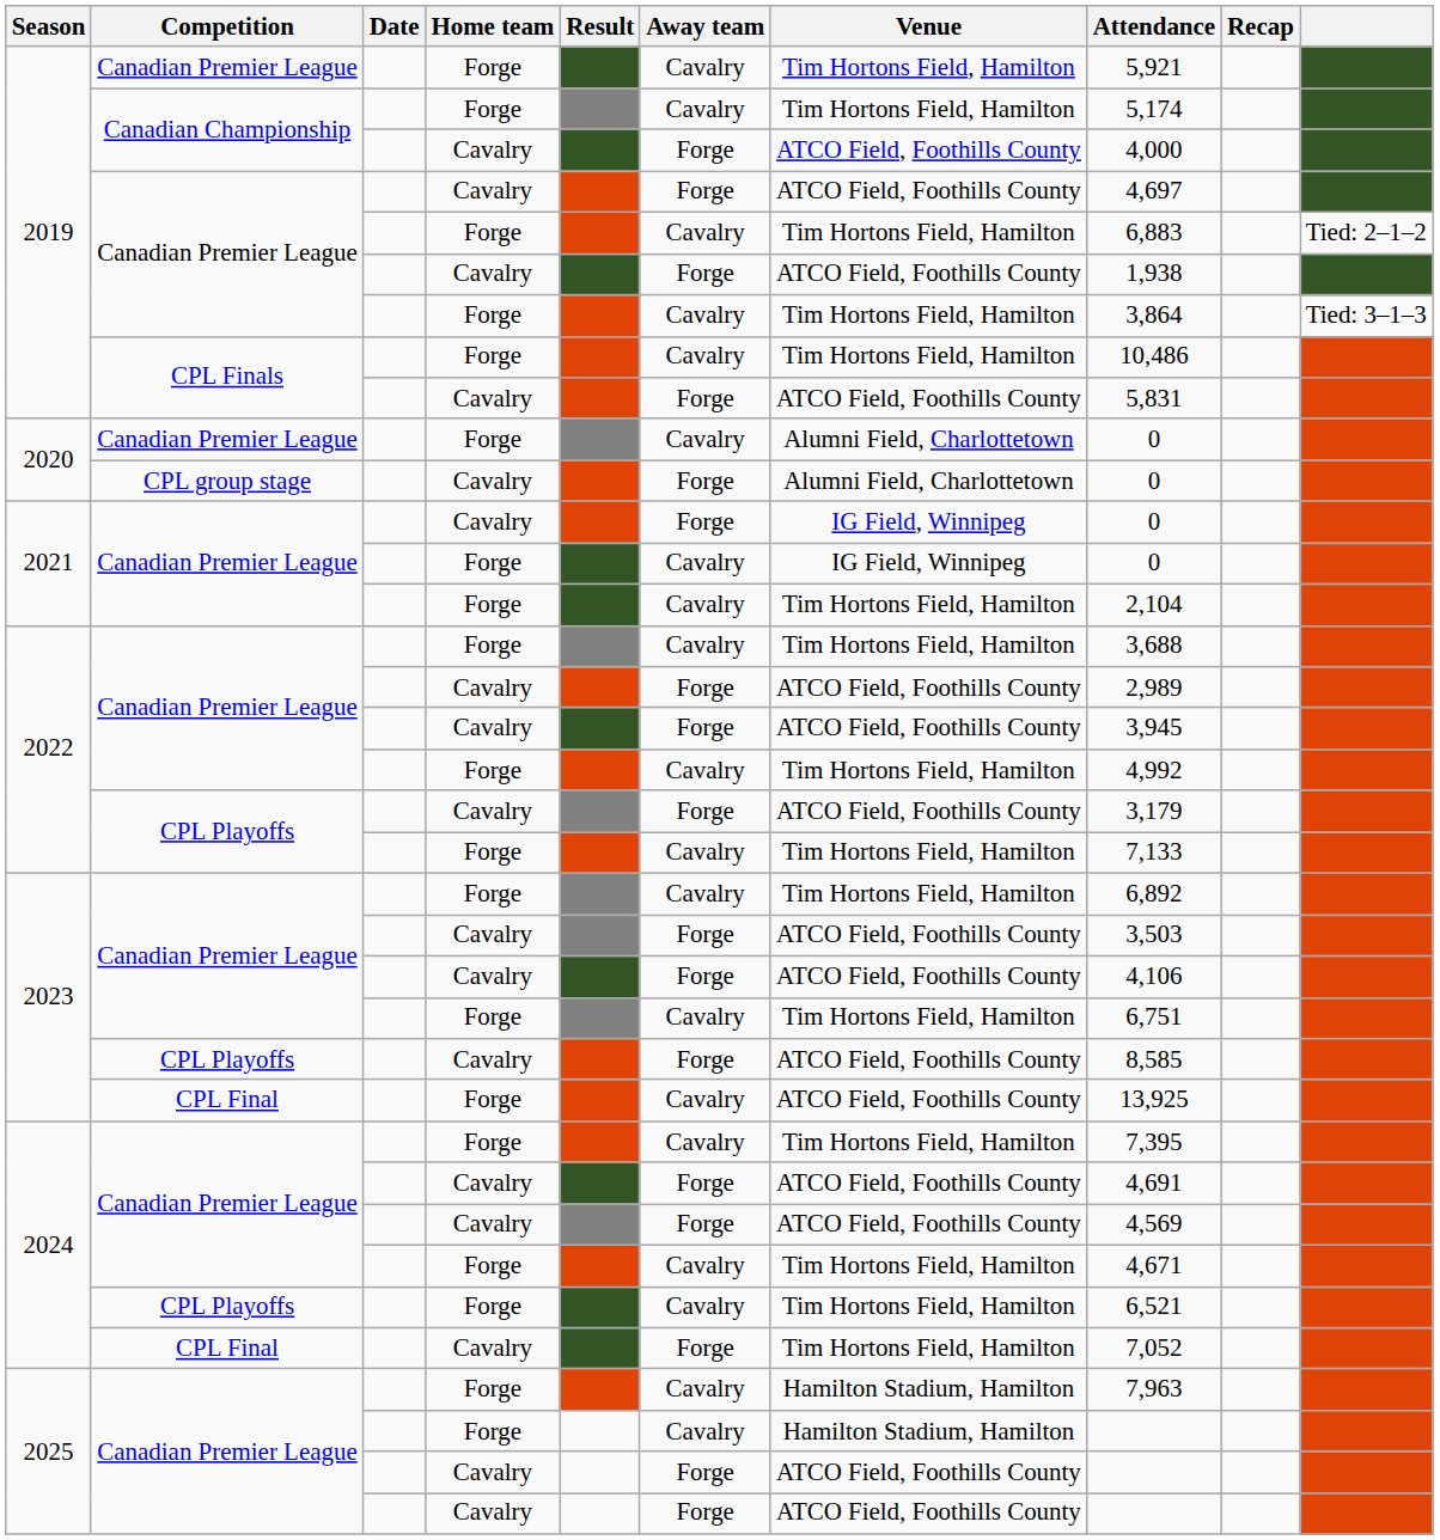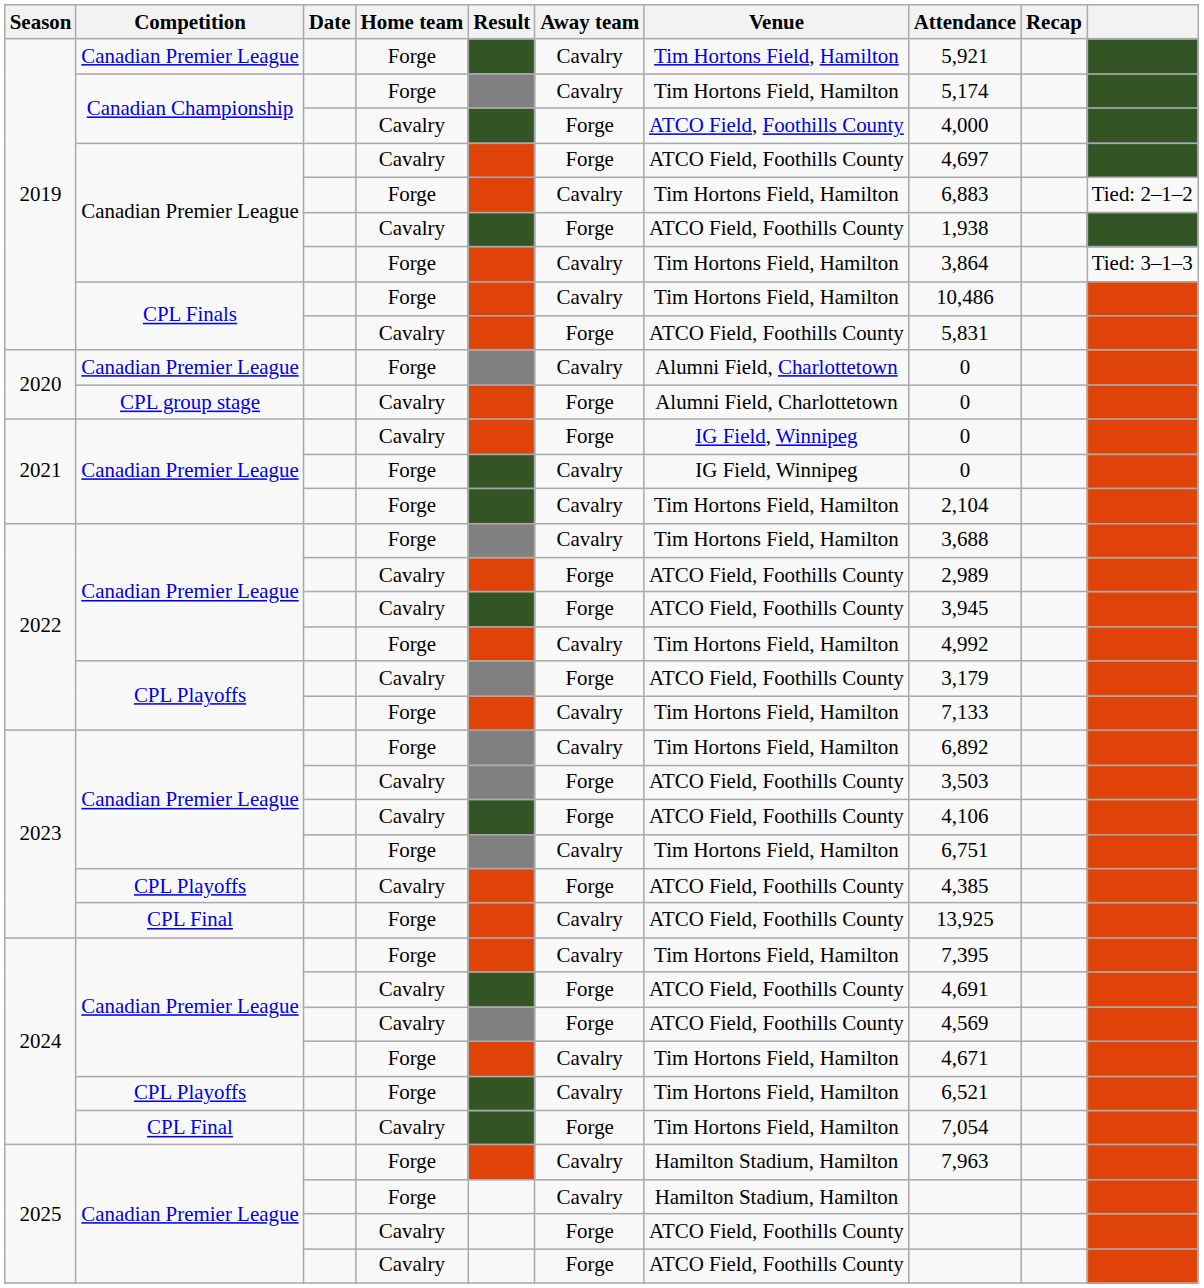2023 / CPL Playoffs | Attendance: 8,585 -> 4,385
2024 / CPL Final | Attendance: 7,052 -> 7,054
